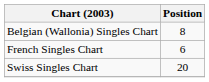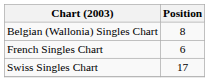Swiss Singles Chart | Position: 20 -> 17
